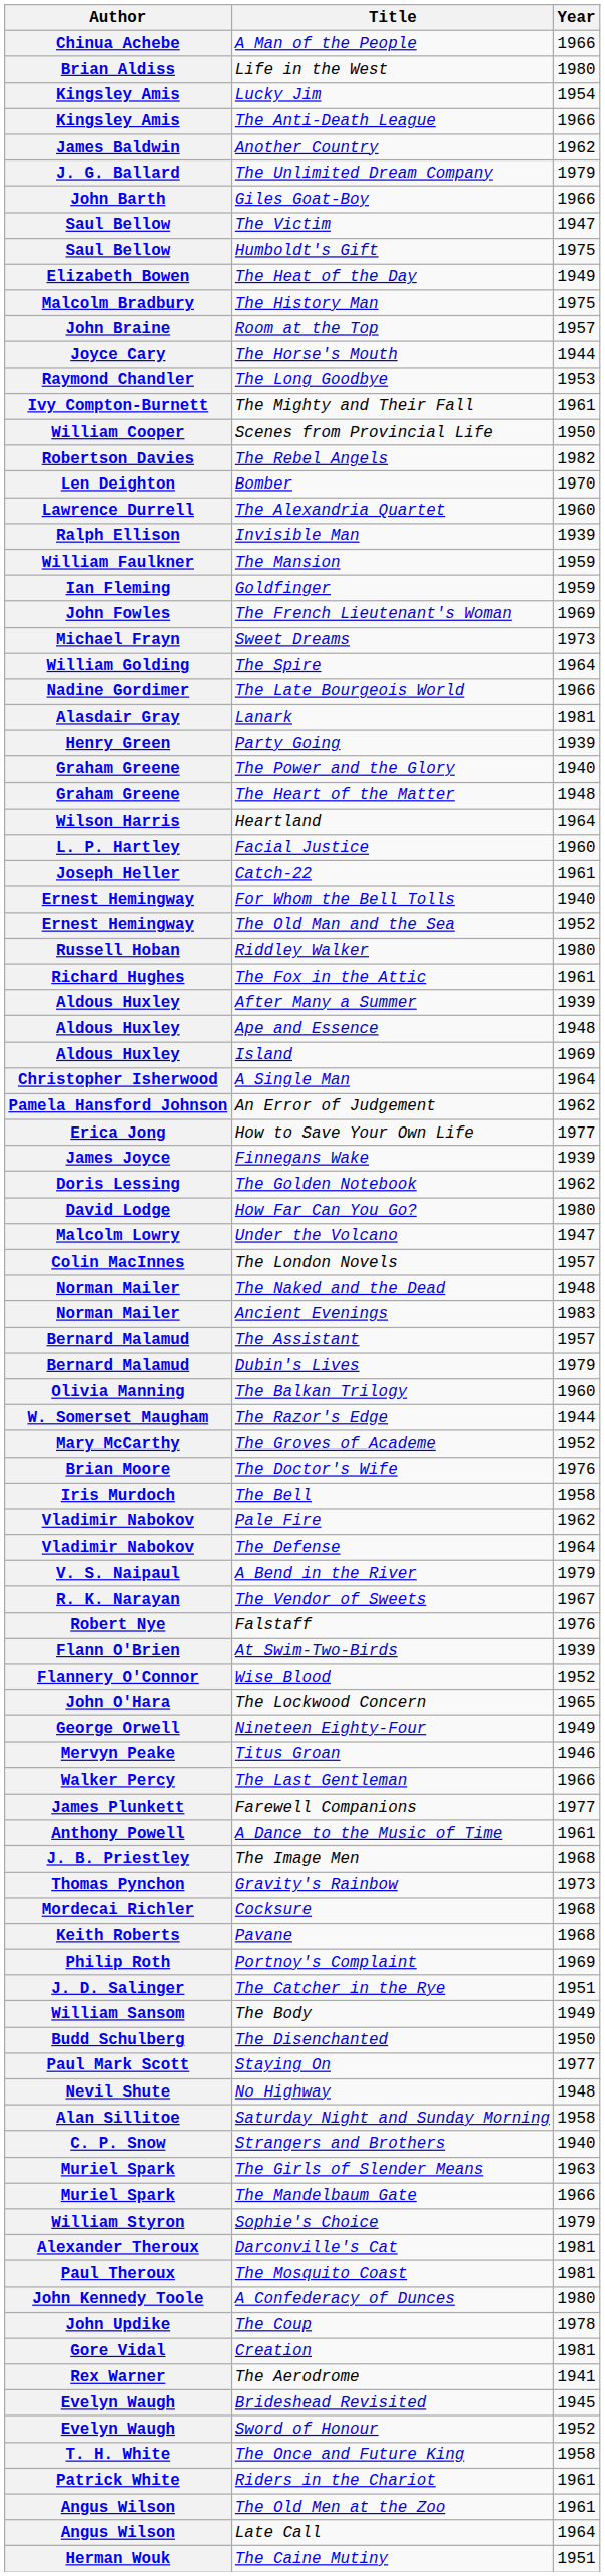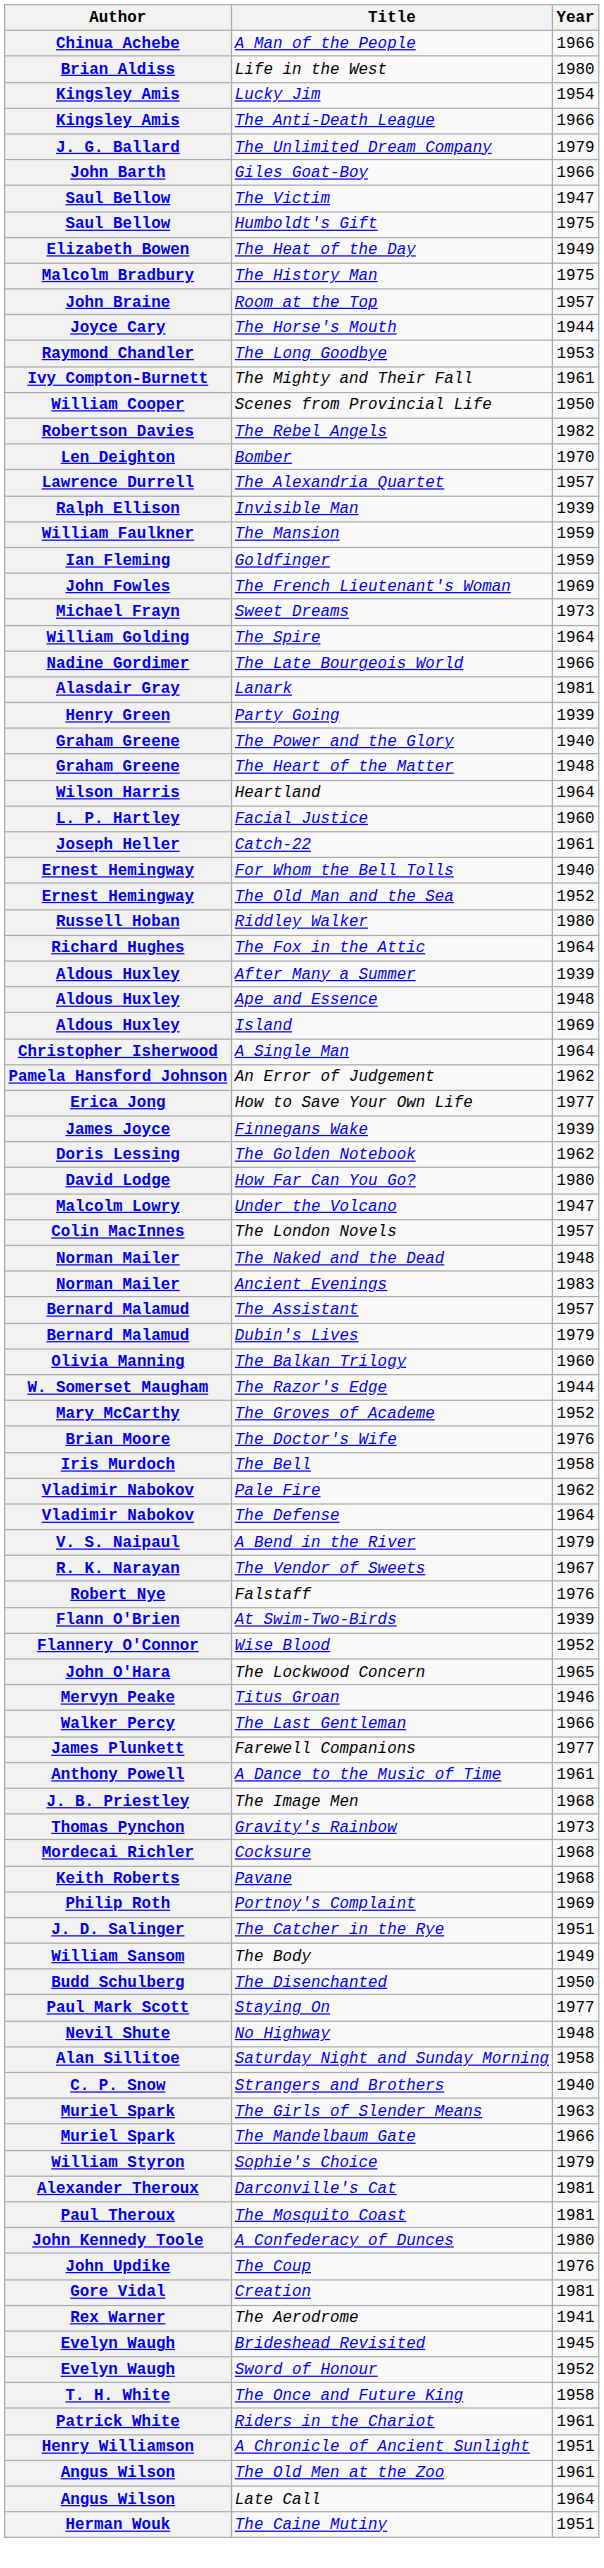- row: James Baldwin | Another Country | 1962
The Alexandria Quartet | Year: 1960 -> 1957
The Fox in the Attic | Year: 1961 -> 1964
- row: George Orwell | Nineteen Eighty-Four | 1949
The Coup | Year: 1978 -> 1976
+ row: Henry Williamson | A Chronicle of Ancient Sunlight | 1951
